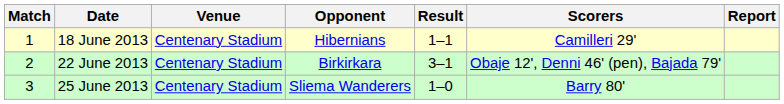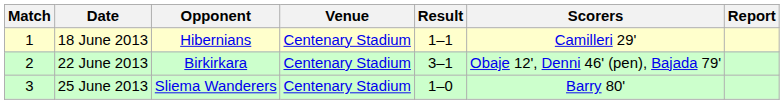columns swapped: Opponent <-> Venue
